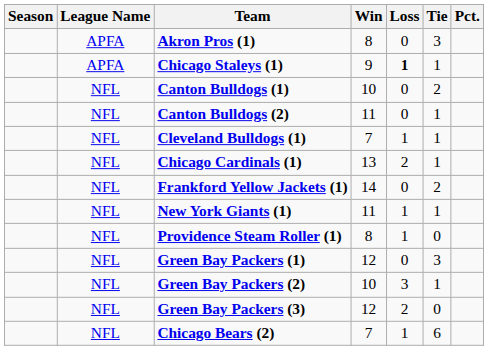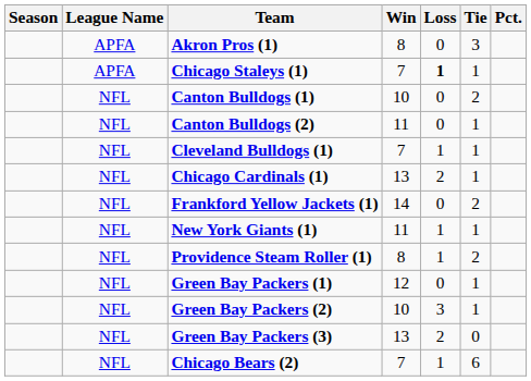Chicago Staleys (1) | Win: 9 -> 7
Providence Steam Roller (1) | Tie: 0 -> 2
Green Bay Packers (1) | Tie: 3 -> 1
Green Bay Packers (3) | Win: 12 -> 13
